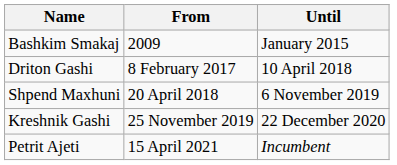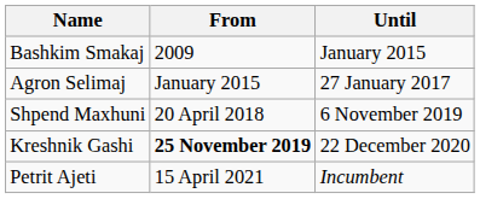+ row: Agron Selimaj | January 2015 | 27 January 2017
- row: Driton Gashi | 8 February 2017 | 10 April 2018
Kreshnik Gashi | From: normal -> bold
